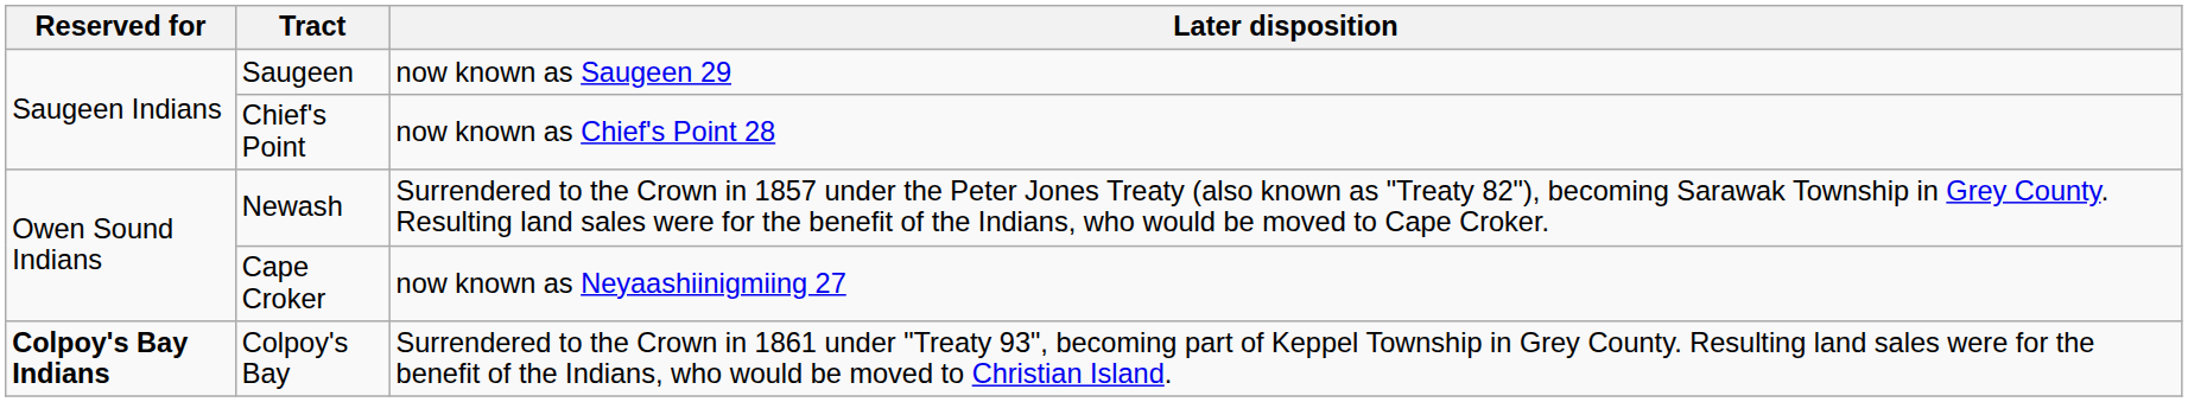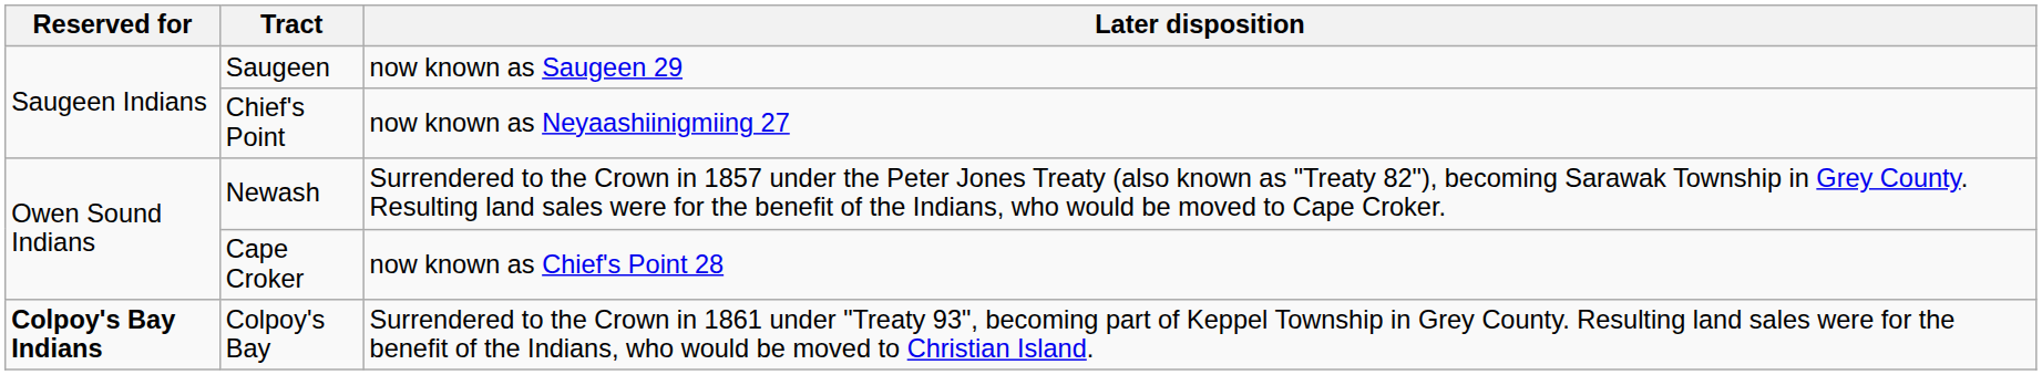Chief's Point | Later disposition: now known as Chief's Point 28 -> now known as Neyaashiinigmiing 27
Cape Croker | Later disposition: now known as Neyaashiinigmiing 27 -> now known as Chief's Point 28
